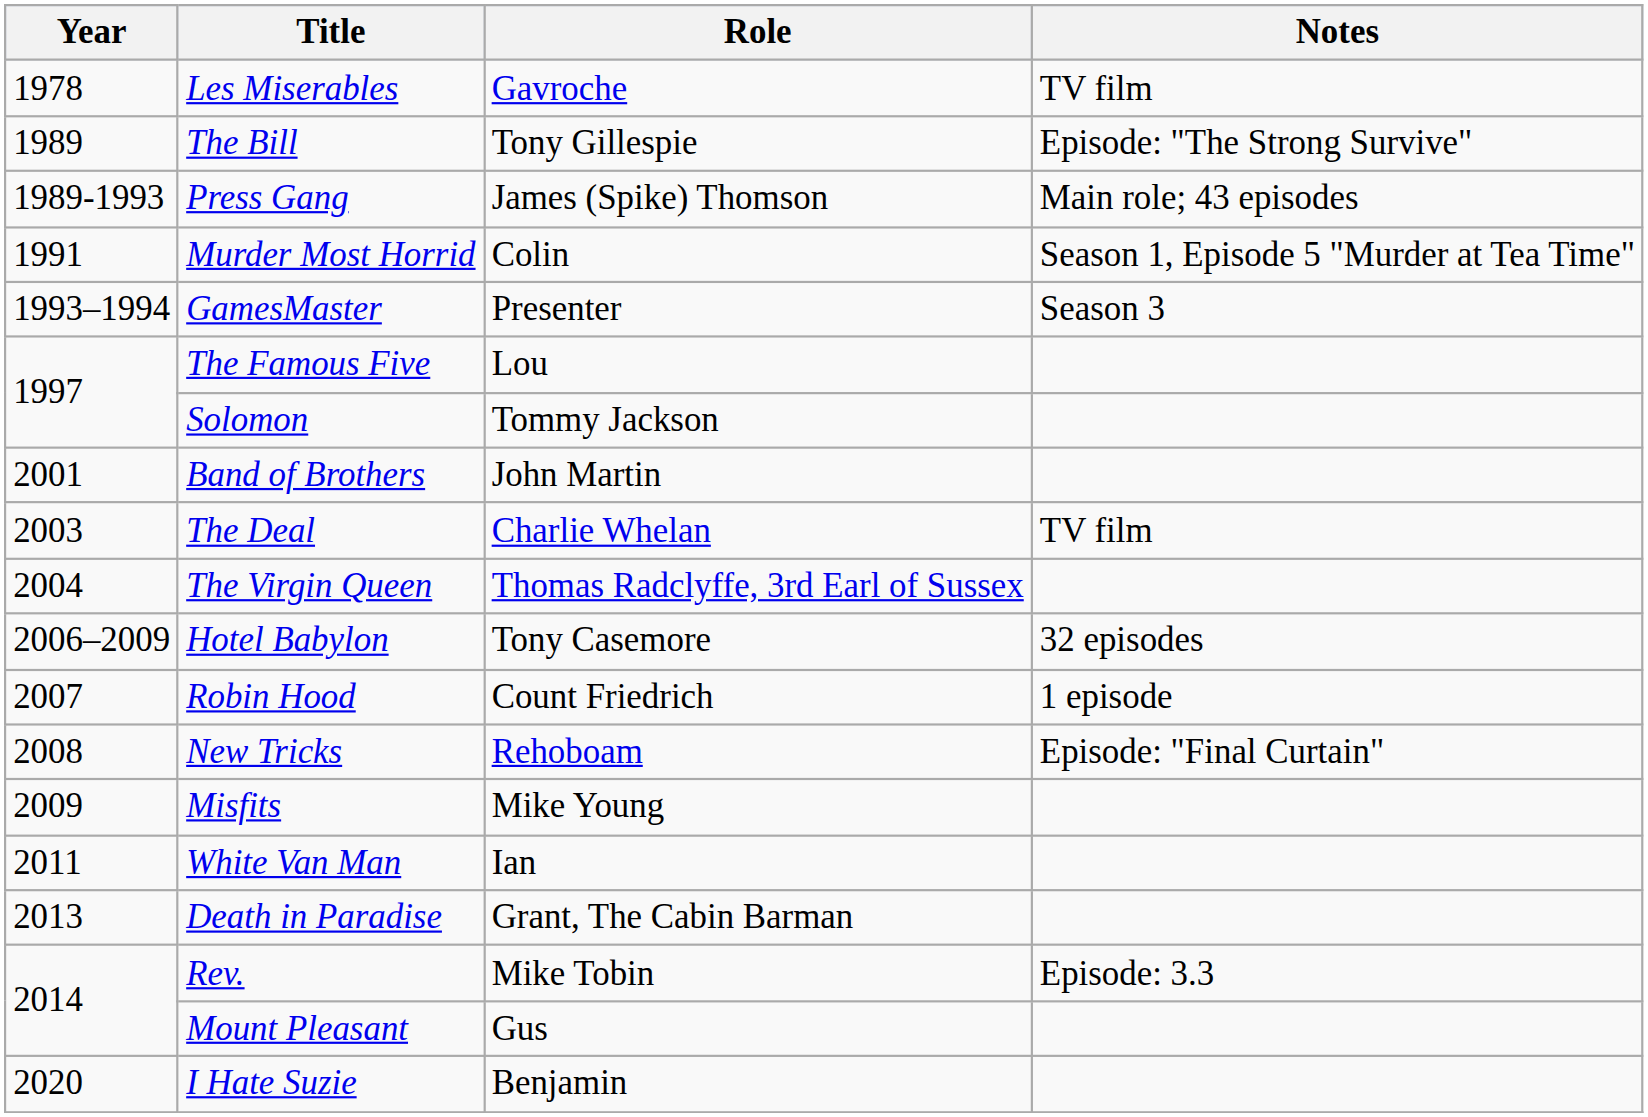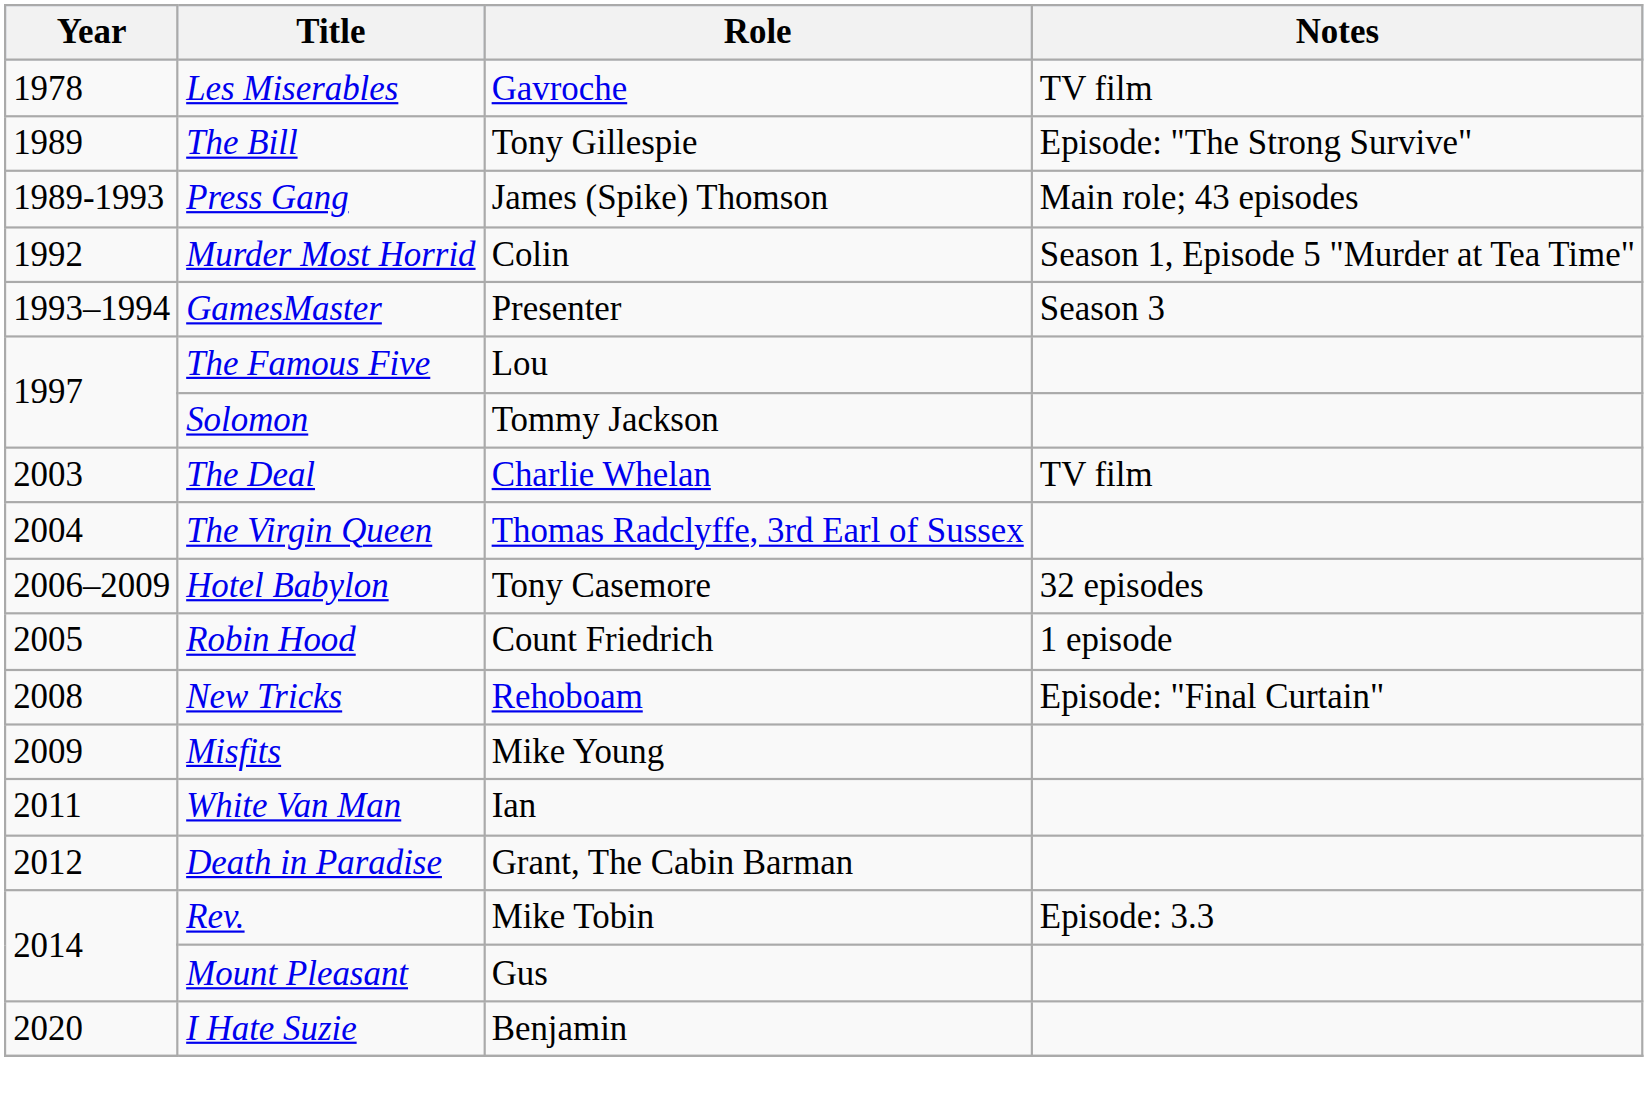Murder Most Horrid | Year: 1991 -> 1992
- row: 2001 | Band of Brothers | John Martin
Robin Hood | Year: 2007 -> 2005
Death in Paradise | Year: 2013 -> 2012
